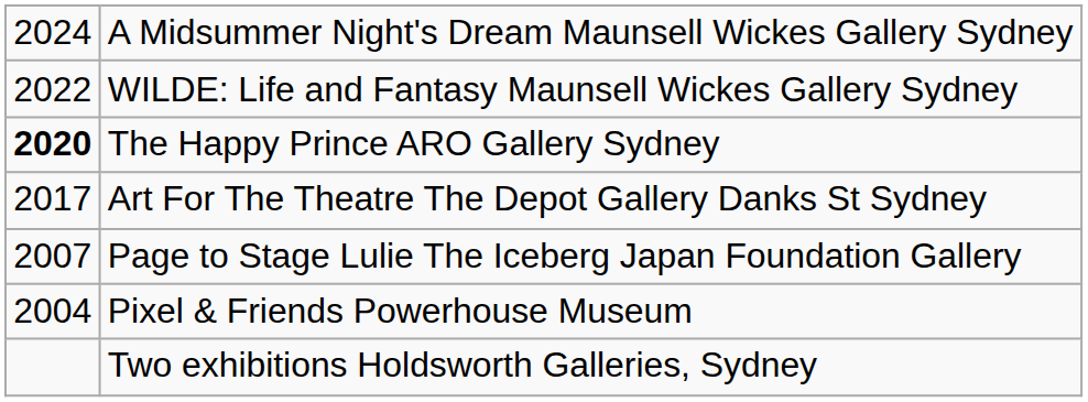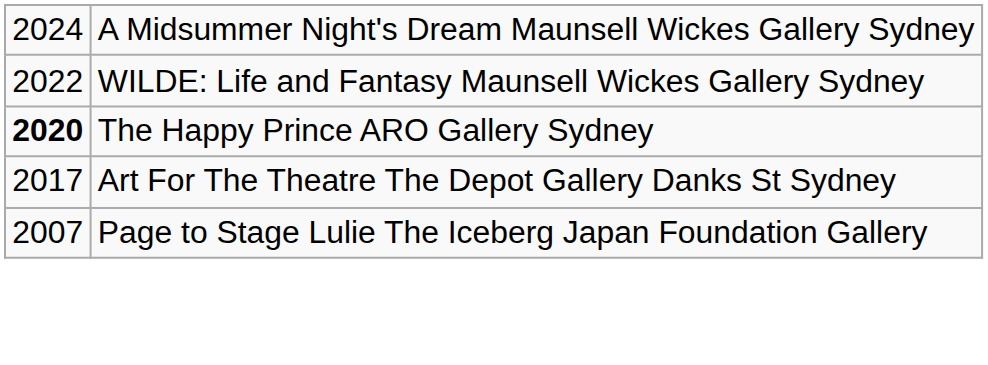- row: 2004 | Pixel & Friends Powerhouse Museum
- row: Two exhibitions Holdsworth Galleries, Sydney
